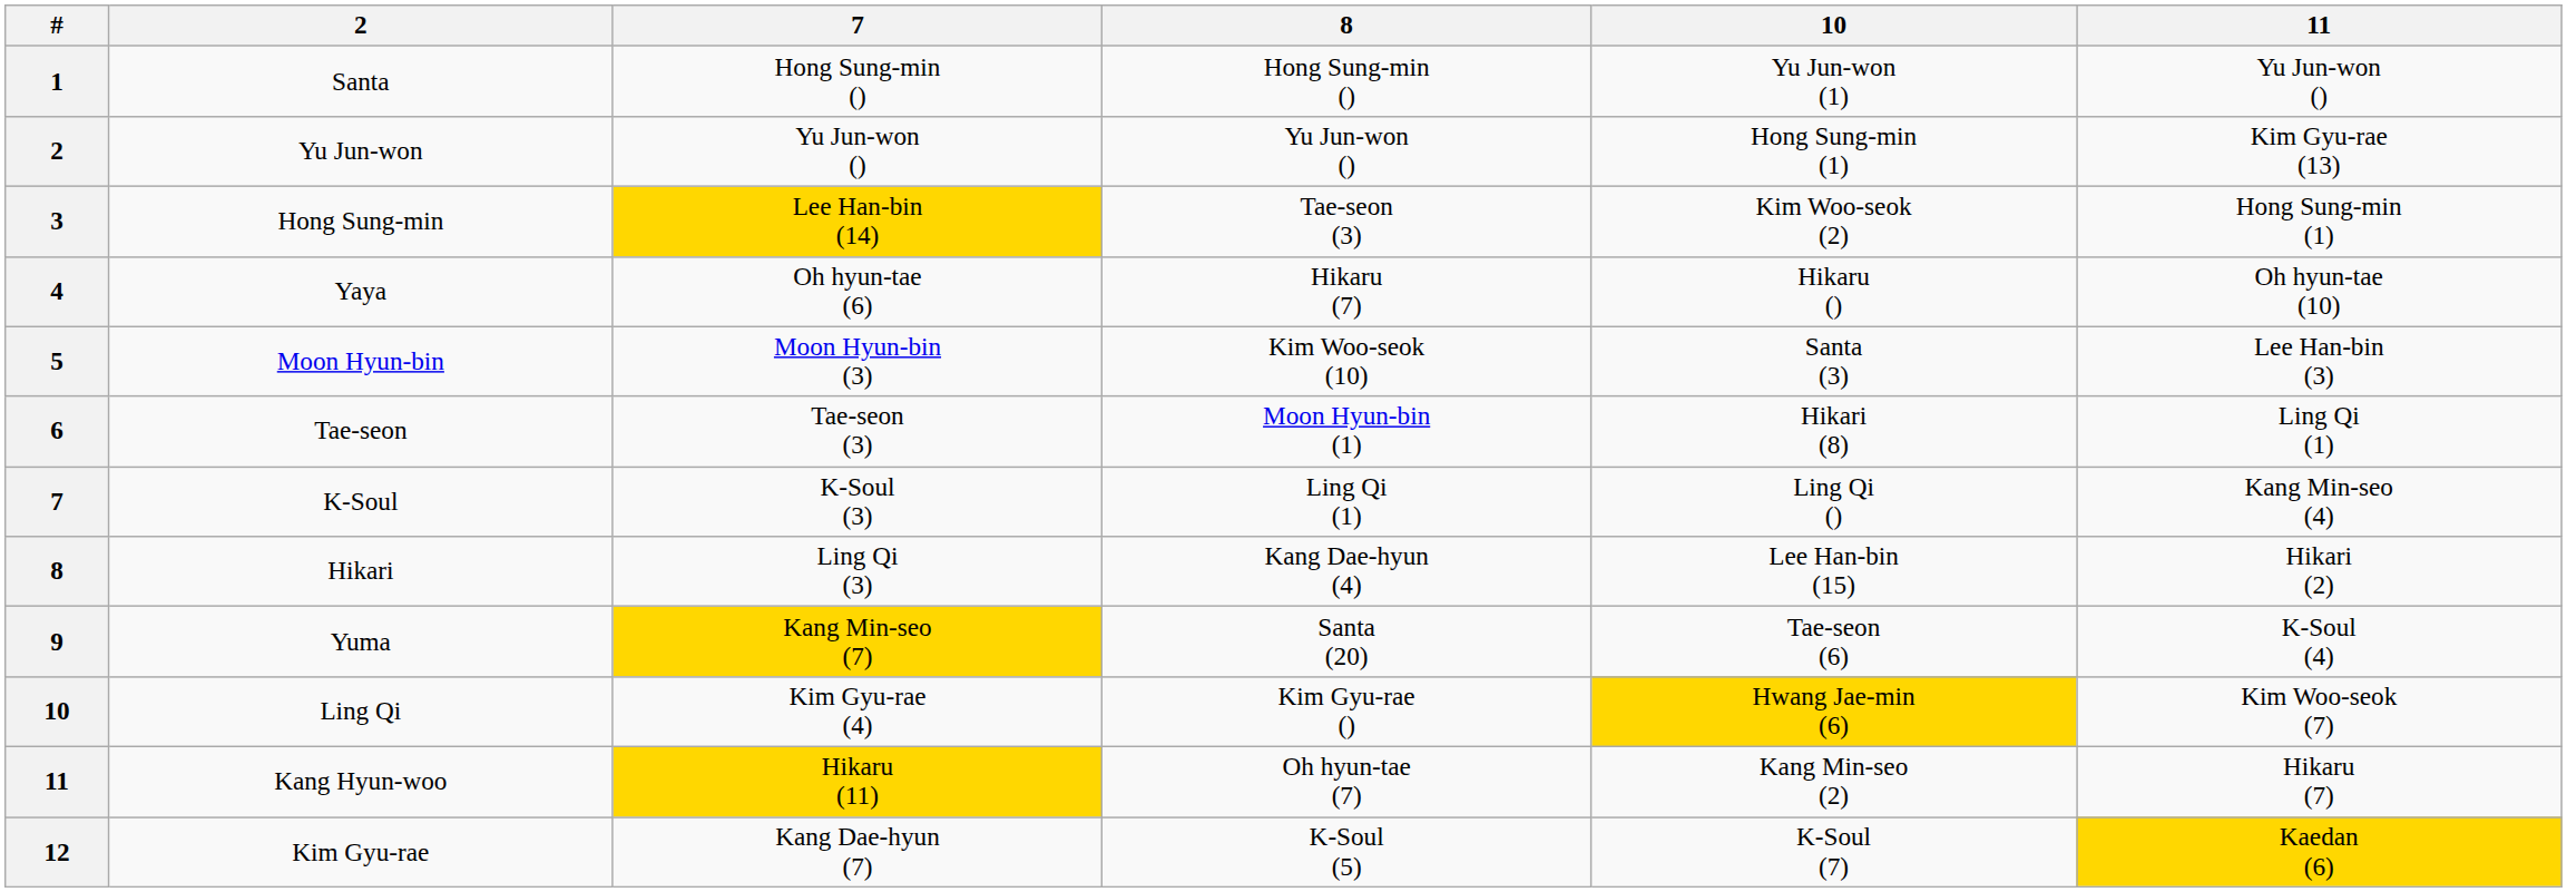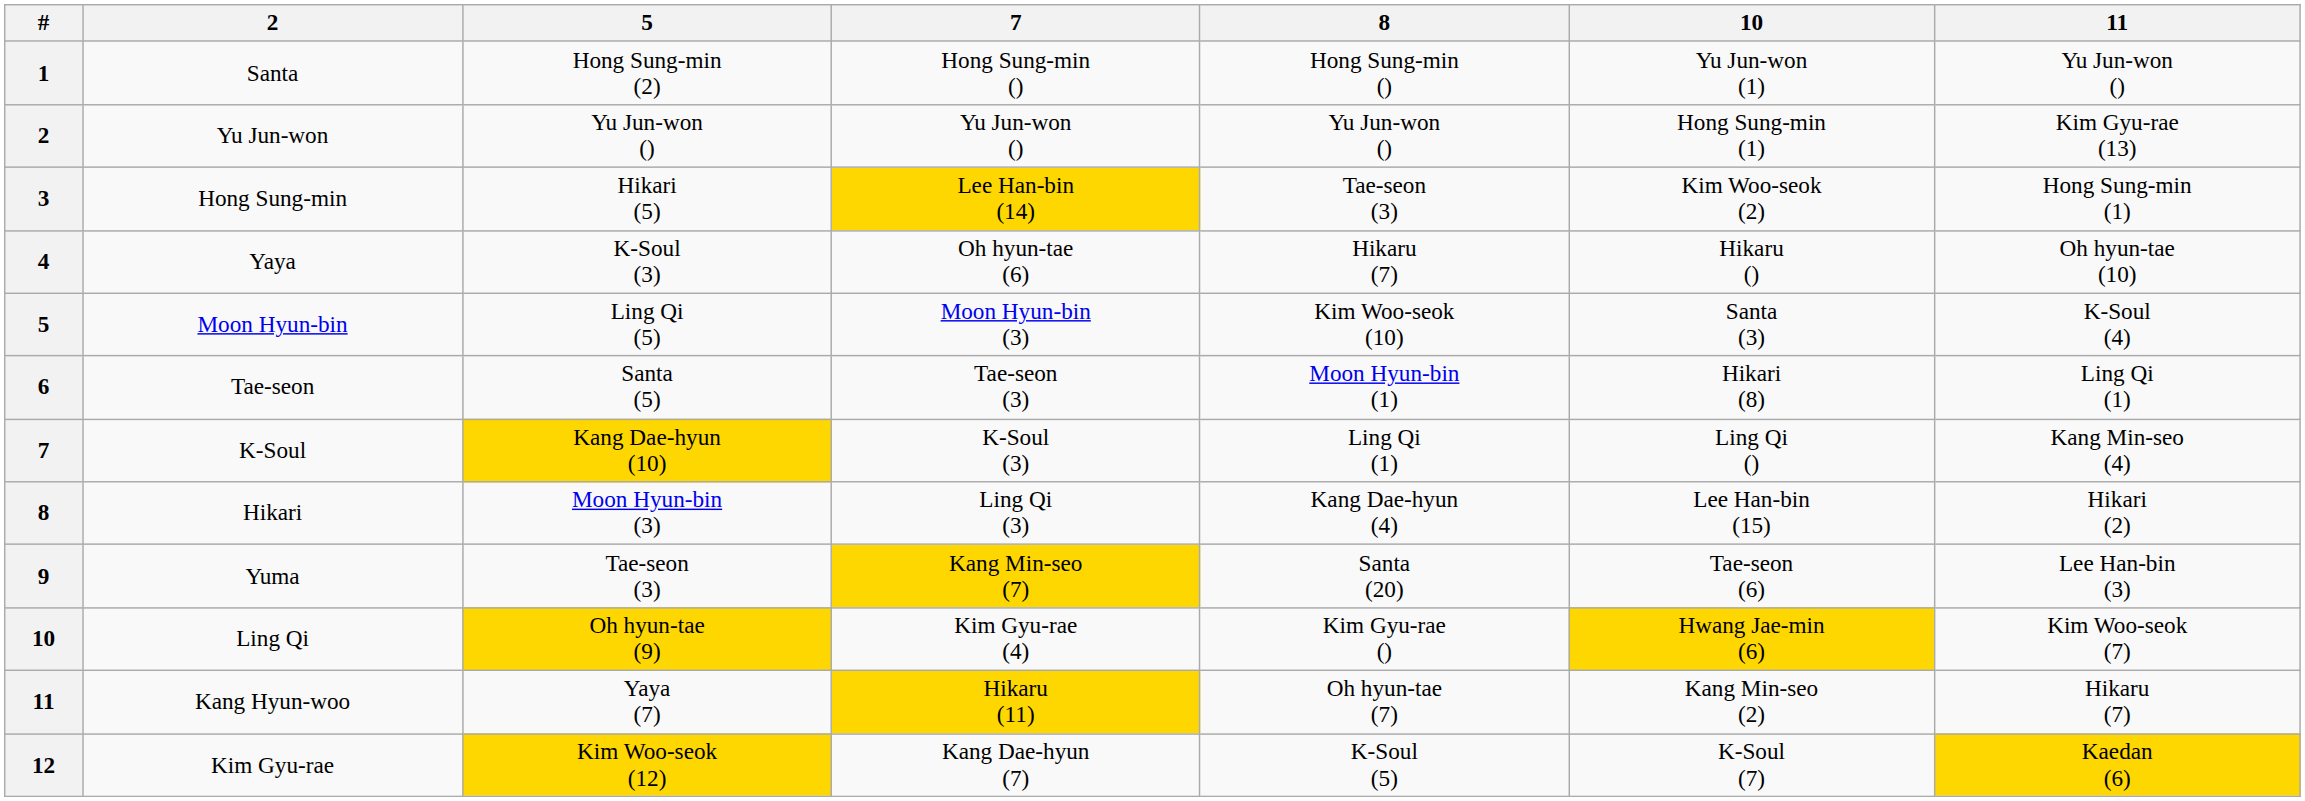+ column: 5 | Hong Sung-min (2) | Yu Jun-won () | Hikari (5) | K-Soul (3) | Ling Qi (5) | Santa (5) | Kang Dae-hyun (10) | Moon Hyun-bin (3) | Tae-seon (3) | Oh hyun-tae (9) | Yaya (7) | Kim Woo-seok (12)
Moon Hyun-bin | 11: Lee Han-bin (3) -> K-Soul (4)
Yuma | 11: K-Soul (4) -> Lee Han-bin (3)
